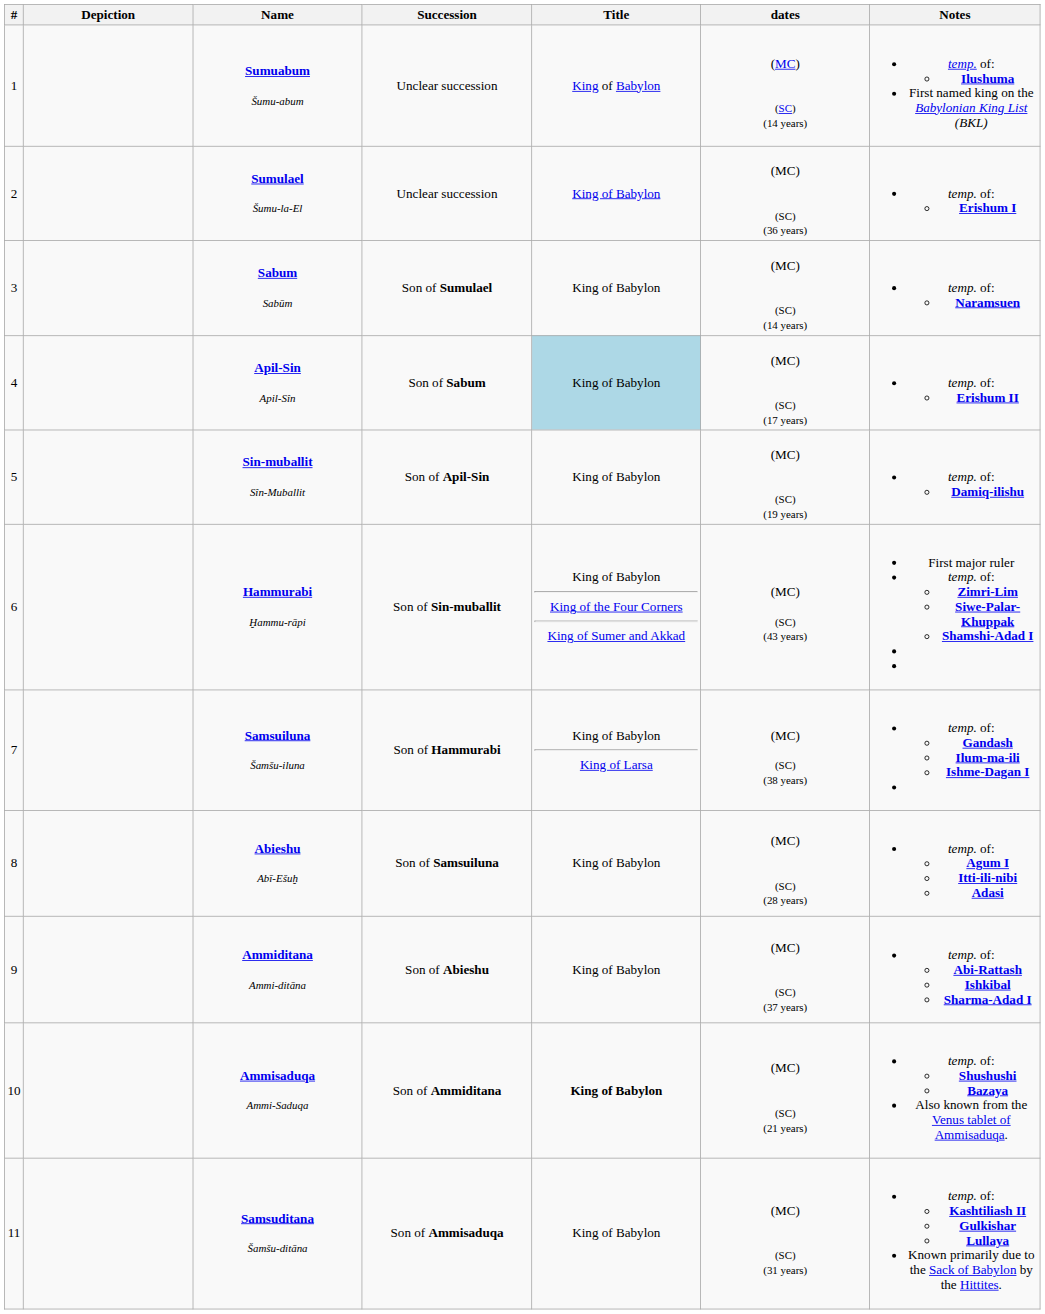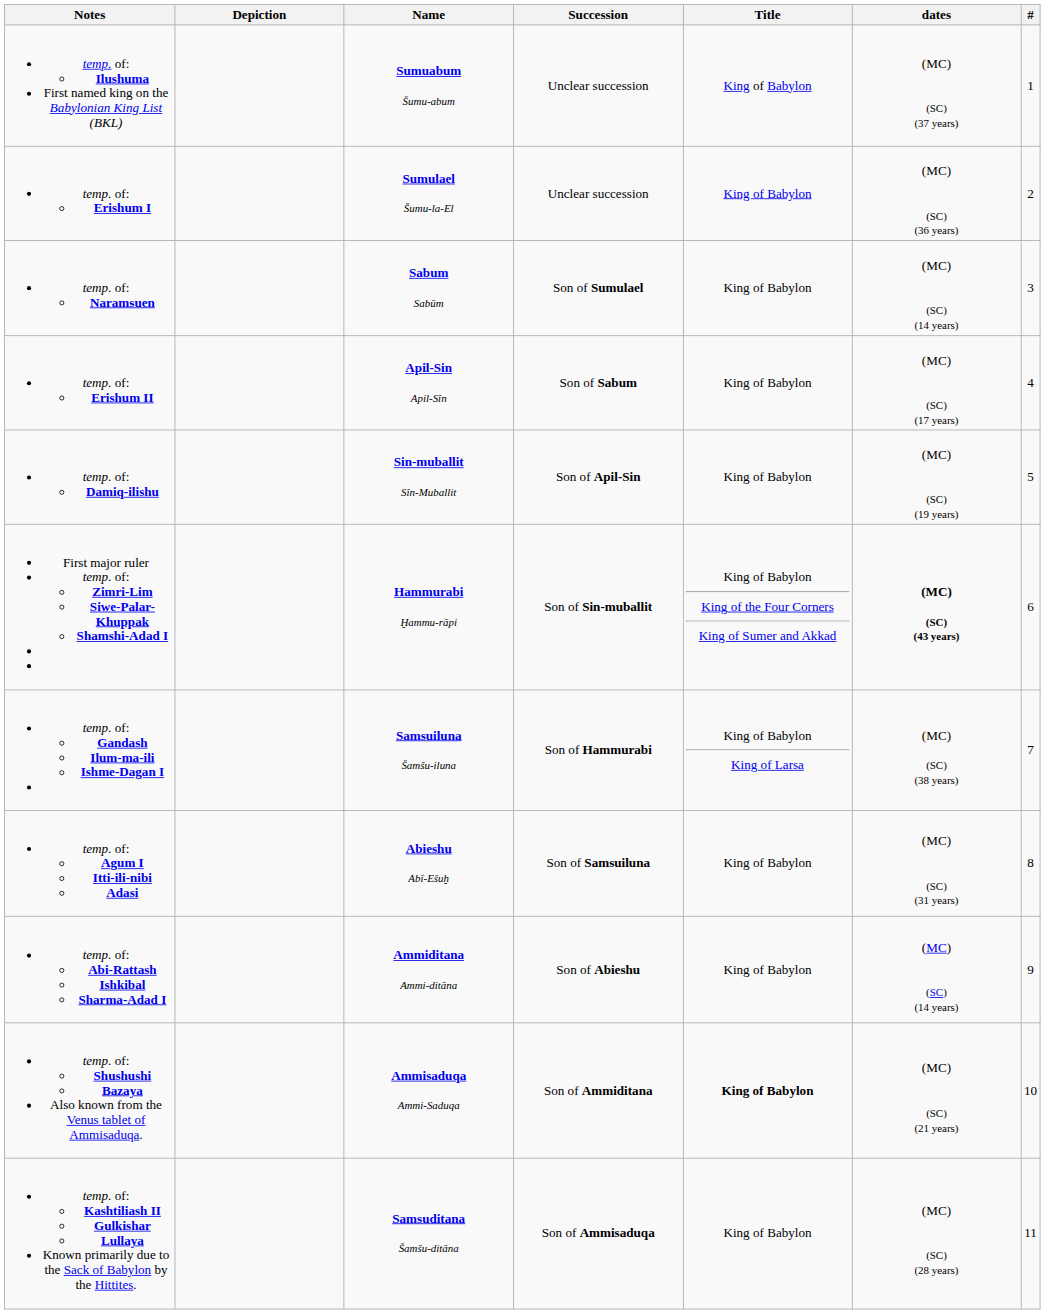columns swapped: # <-> Notes
Sumuabum Šumu-abum | dates: (MC) (SC) (14 years) -> (MC) (SC) (37 years)
Apil-Sin Apil-Sîn | Title: lightblue background -> no background
Hammurabi Ḫammu-rāpi | dates: normal -> bold
Abieshu Abī-Ešuḫ | dates: (MC) (SC) (28 years) -> (MC) (SC) (31 years)
Ammiditana Ammi-ditāna | dates: (MC) (SC) (37 years) -> (MC) (SC) (14 years)
Samsuditana Šamšu-ditāna | dates: (MC) (SC) (31 years) -> (MC) (SC) (28 years)
